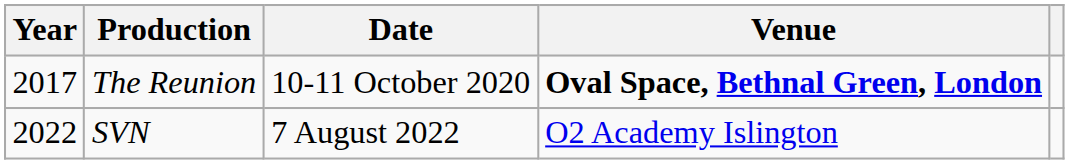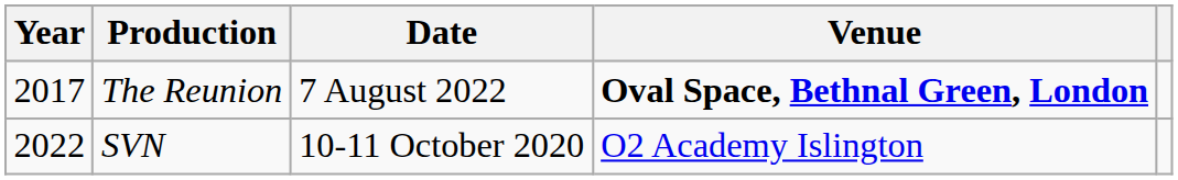The Reunion | Date: 10-11 October 2020 -> 7 August 2022
SVN | Date: 7 August 2022 -> 10-11 October 2020
